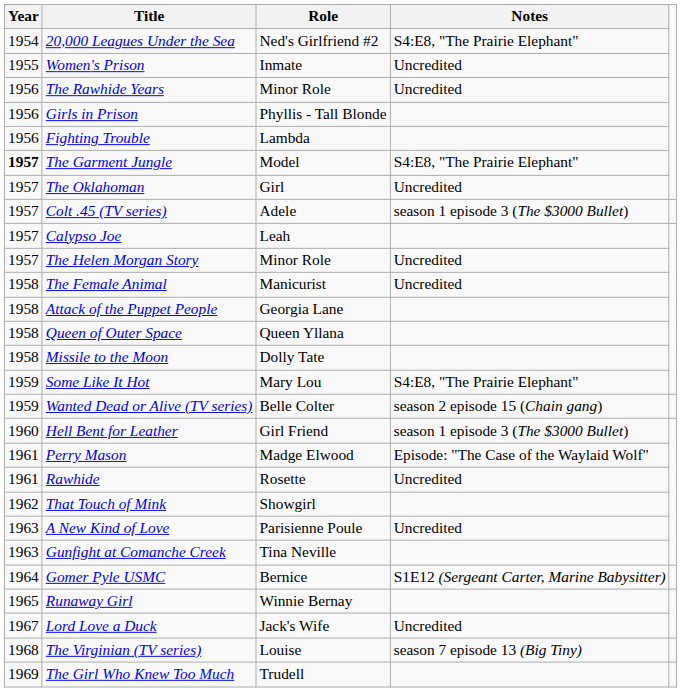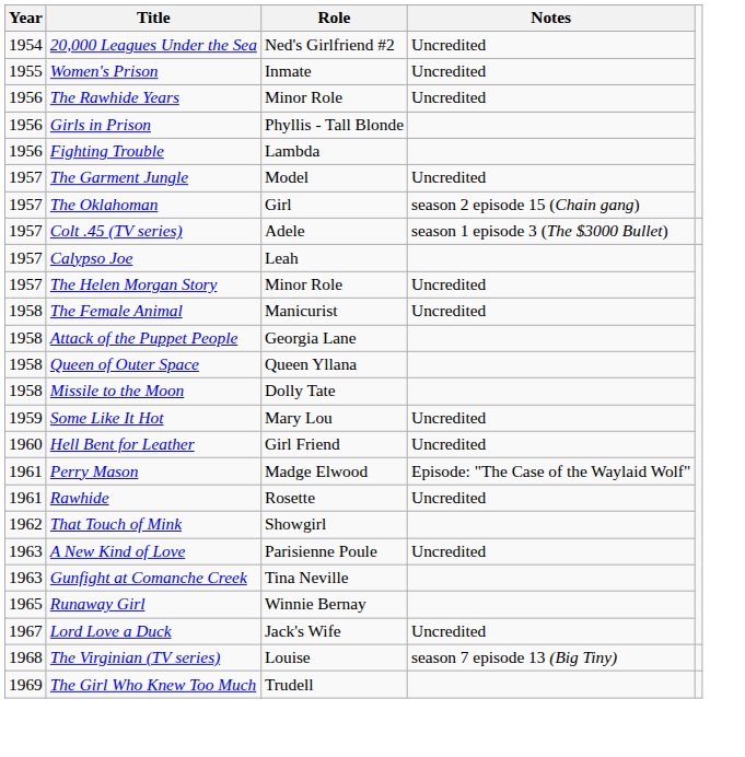20,000 Leagues Under the Sea | Notes: S4:E8, "The Prairie Elephant" -> Uncredited
The Garment Jungle | Year: bold -> normal
The Garment Jungle | Notes: S4:E8, "The Prairie Elephant" -> Uncredited
The Oklahoman | Notes: Uncredited -> season 2 episode 15 (Chain gang)
Some Like It Hot | Notes: S4:E8, "The Prairie Elephant" -> Uncredited
- row: 1959 | Wanted Dead or Alive (TV series) | Belle Colter | season 2 episode 15 (Chain gang)
Hell Bent for Leather | Notes: season 1 episode 3 (The $3000 Bullet) -> Uncredited
- row: 1964 | Gomer Pyle USMC | Bernice | S1E12 (Sergeant Carter, Marine Babysitter)
